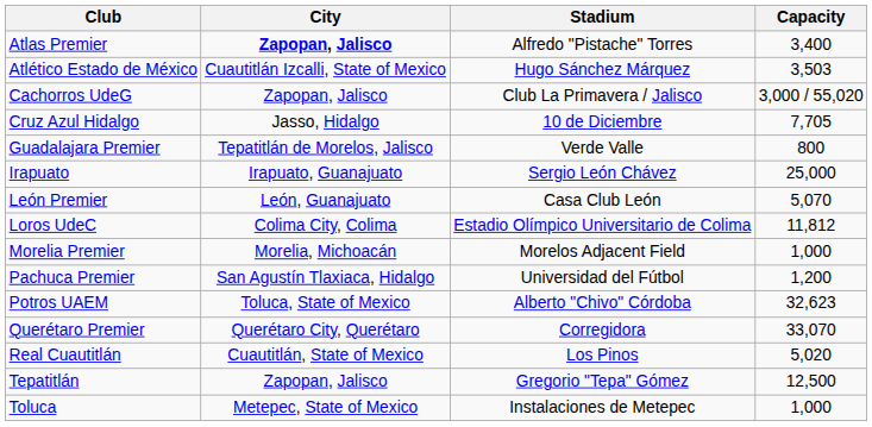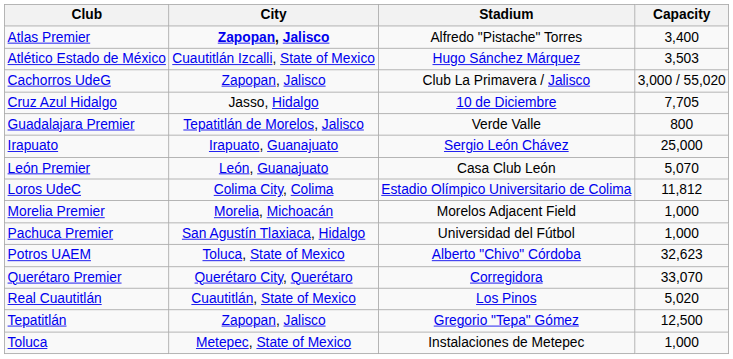Pachuca Premier | Capacity: 1,200 -> 1,000
